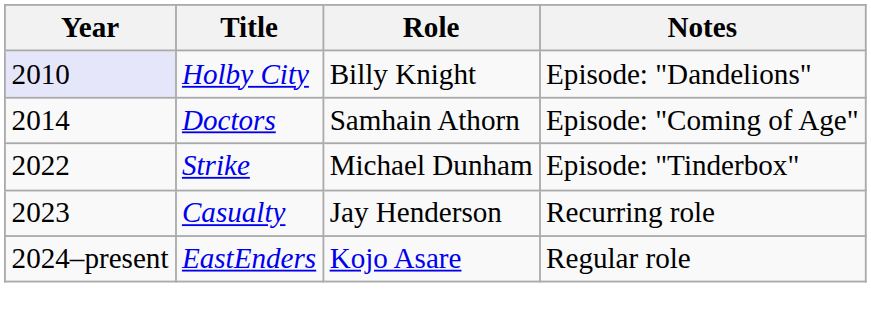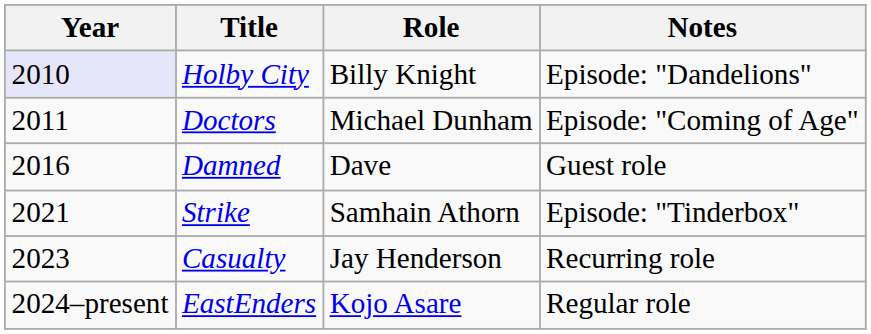Doctors | Year: 2014 -> 2011
Doctors | Role: Samhain Athorn -> Michael Dunham
+ row: 2016 | Damned | Dave | Guest role
Strike | Year: 2022 -> 2021
Strike | Role: Michael Dunham -> Samhain Athorn
